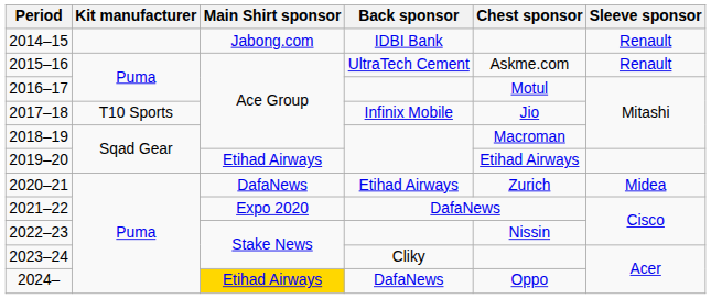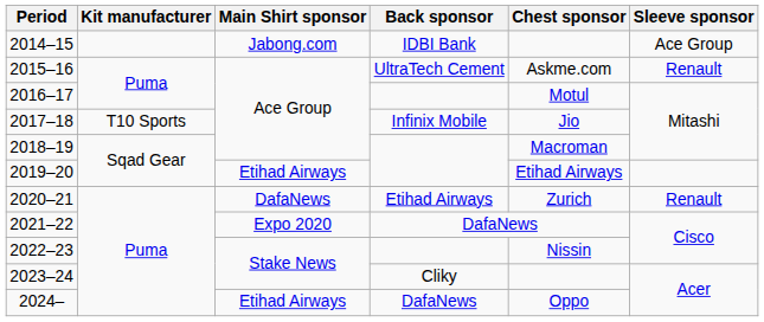2014–15 | Sleeve sponsor: Renault -> Ace Group
2020–21 | Sleeve sponsor: Midea -> Renault
2024– | Main Shirt sponsor: gold background -> no background
